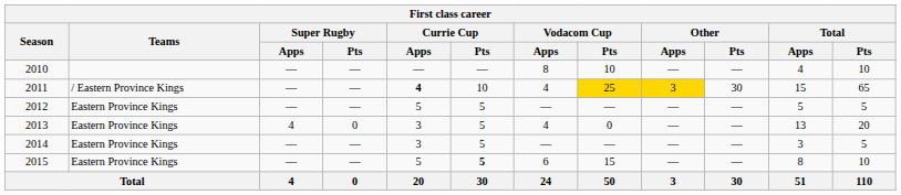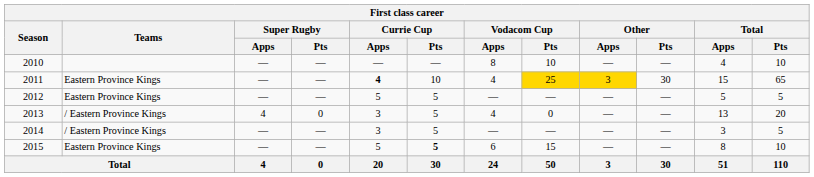2011 | Teams: / Eastern Province Kings -> Eastern Province Kings
2013 | Teams: Eastern Province Kings -> / Eastern Province Kings
2014 | Teams: Eastern Province Kings -> / Eastern Province Kings
